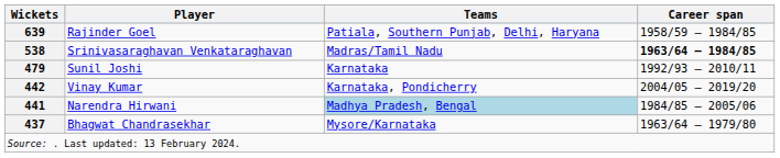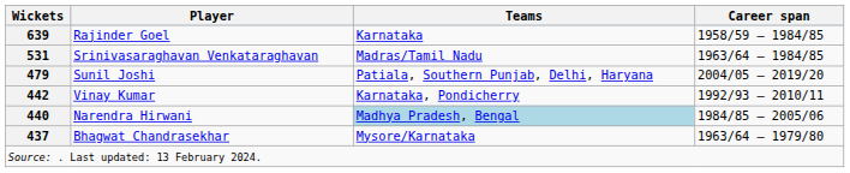Rajinder Goel | Teams: Patiala, Southern Punjab, Delhi, Haryana -> Karnataka
Srinivasaraghavan Venkataraghavan | Wickets: 538 -> 531
Srinivasaraghavan Venkataraghavan | Career span: bold -> normal
Sunil Joshi | Teams: Karnataka -> Patiala, Southern Punjab, Delhi, Haryana
Sunil Joshi | Career span: 1992/93 – 2010/11 -> 2004/05 – 2019/20
Vinay Kumar | Career span: 2004/05 – 2019/20 -> 1992/93 – 2010/11
Narendra Hirwani | Wickets: 441 -> 440
